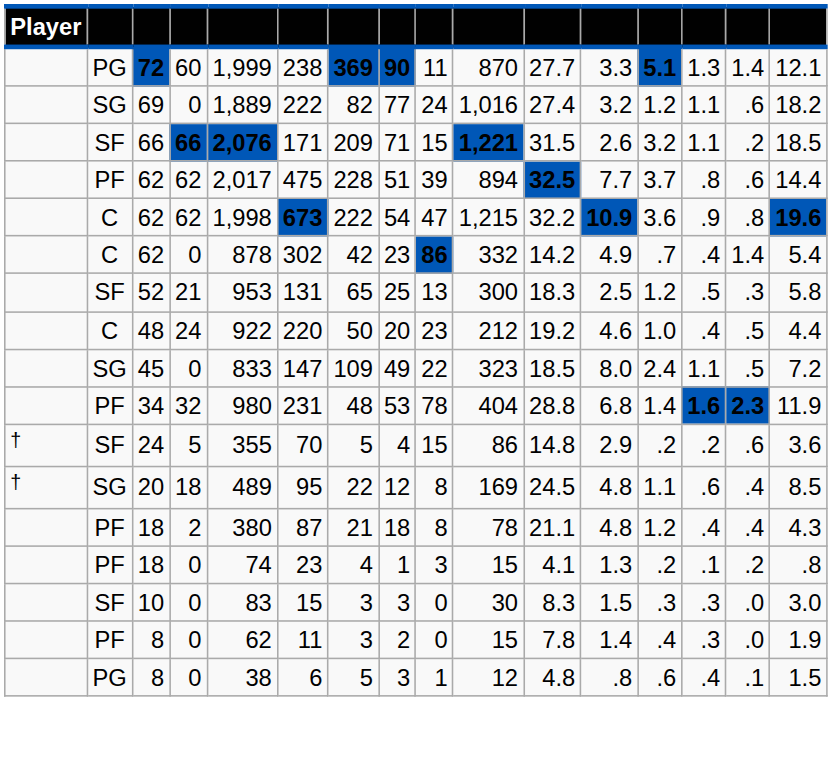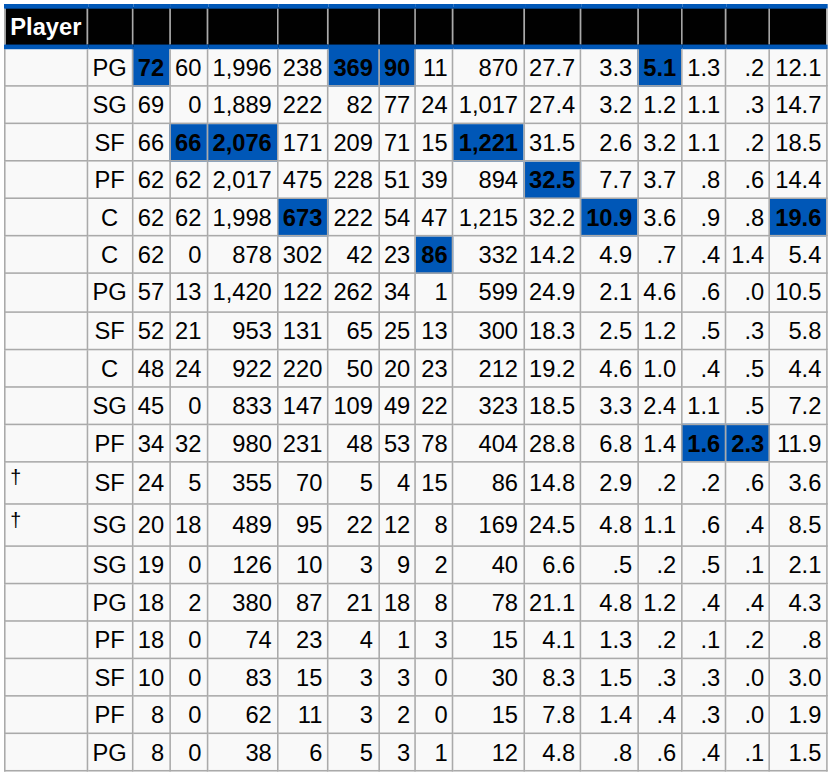72 | column 5: 1,999 -> 1,996
72 | column 15: 1.4 -> .2
69 | column 10: 1,016 -> 1,017
69 | column 15: .6 -> .3
69 | column 16: 18.2 -> 14.7
+ row: PG | 57 | 13 | 1,420 | 122 | 262 | 34 | 1 | 599 | 24.9 | 2.1 | 4.6 | .6 | .0 | 10.5
45 | column 12: 8.0 -> 3.3
+ row: SG | 19 | 0 | 126 | 10 | 3 | 9 | 2 | 40 | 6.6 | .5 | .2 | .5 | .1 | 2.1
18 / 2 | column 2: PF -> PG
